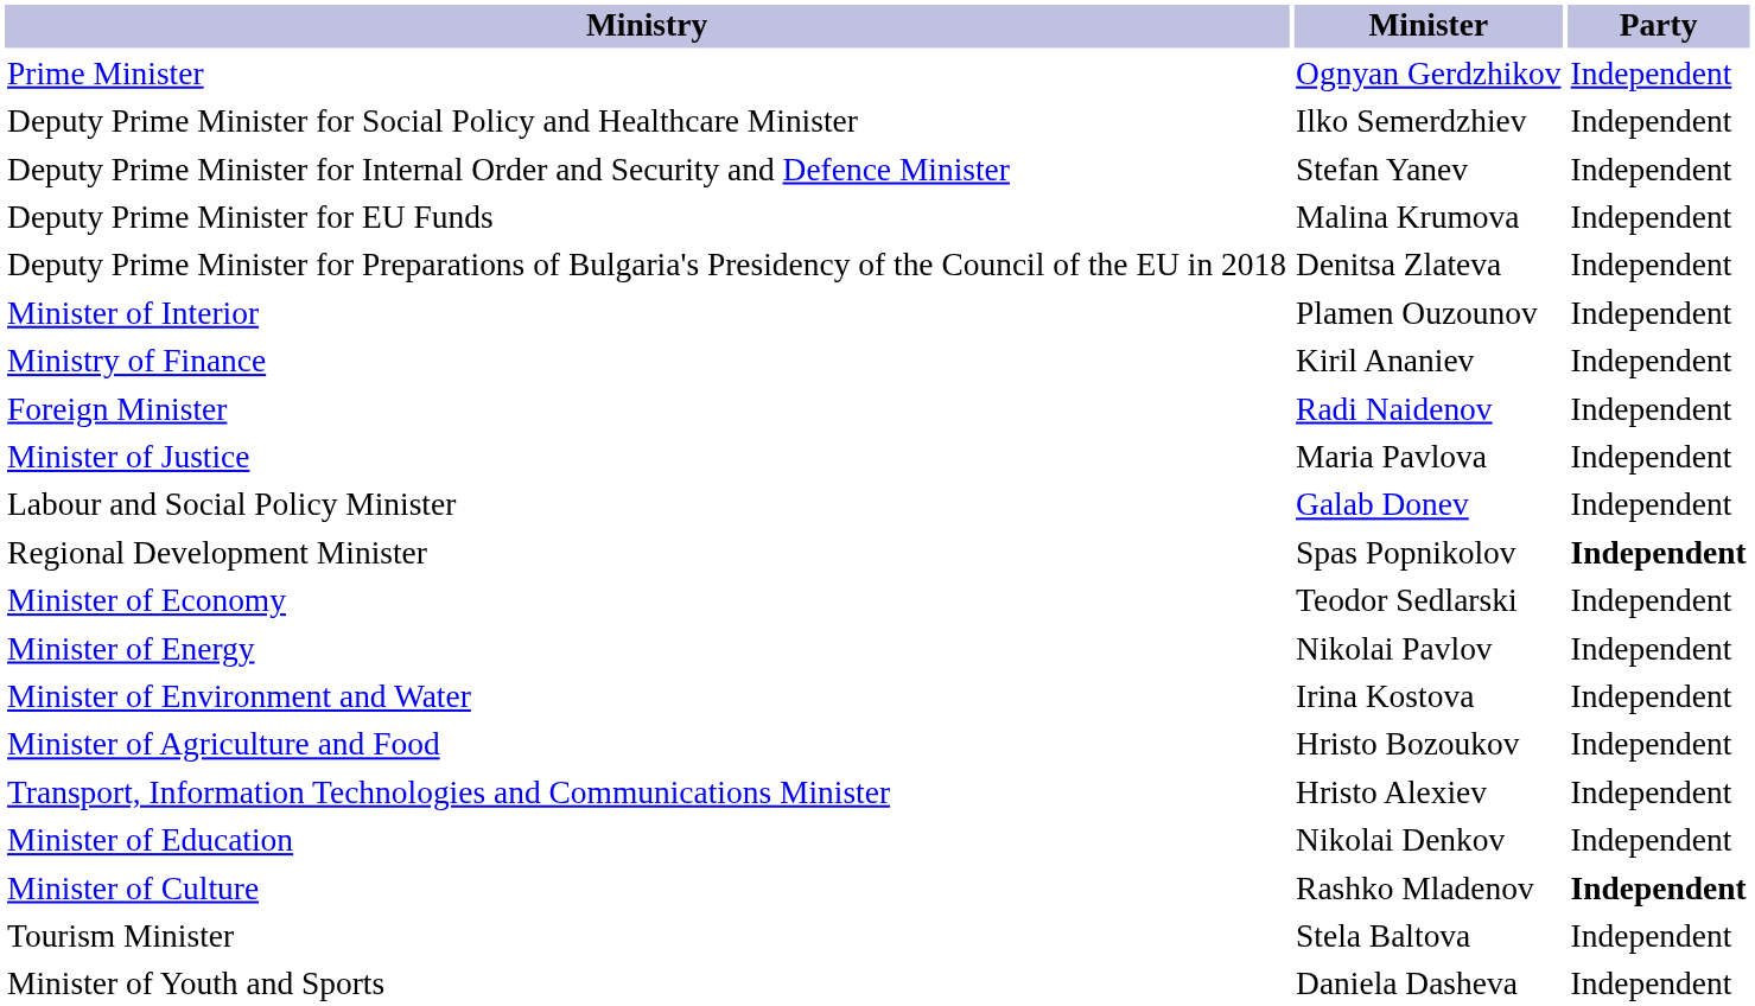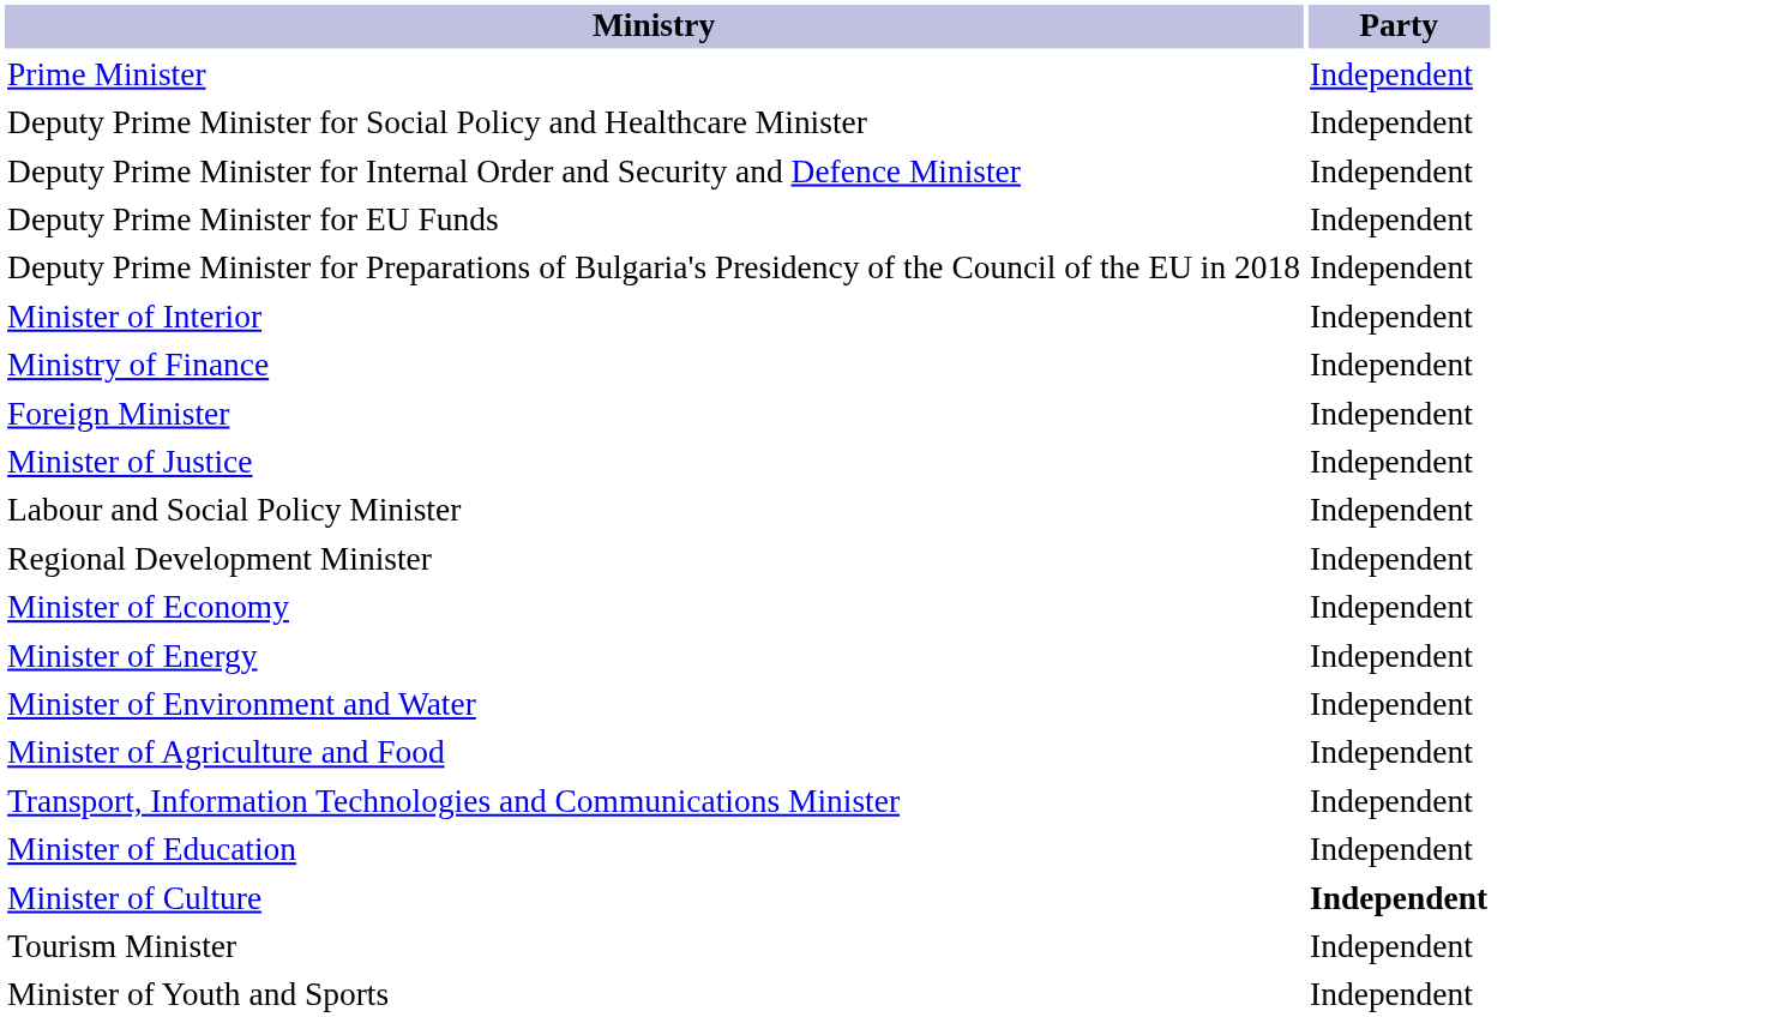- column: Minister | Ognyan Gerdzhikov | Ilko Semerdzhiev | Stefan Yanev | Malina Krumova | Denitsa Zlateva | Plamen Ouzounov | Kiril Ananiev | Radi Naidenov | Maria Pavlova | Galab Donev | Spas Popnikolov | Teodor Sedlarski | Nikolai Pavlov | Irina Kostova | Hristo Bozoukov | Hristo Alexiev | Nikolai Denkov | Rashko Mladenov | Stela Baltova | Daniela Dasheva
Regional Development Minister | Party: bold -> normal
